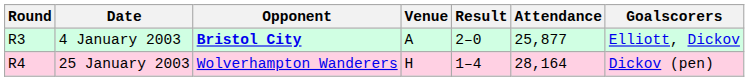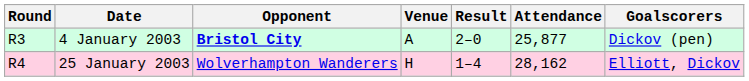4 January 2003 | Goalscorers: Elliott, Dickov -> Dickov (pen)
25 January 2003 | Attendance: 28,164 -> 28,162
25 January 2003 | Goalscorers: Dickov (pen) -> Elliott, Dickov
